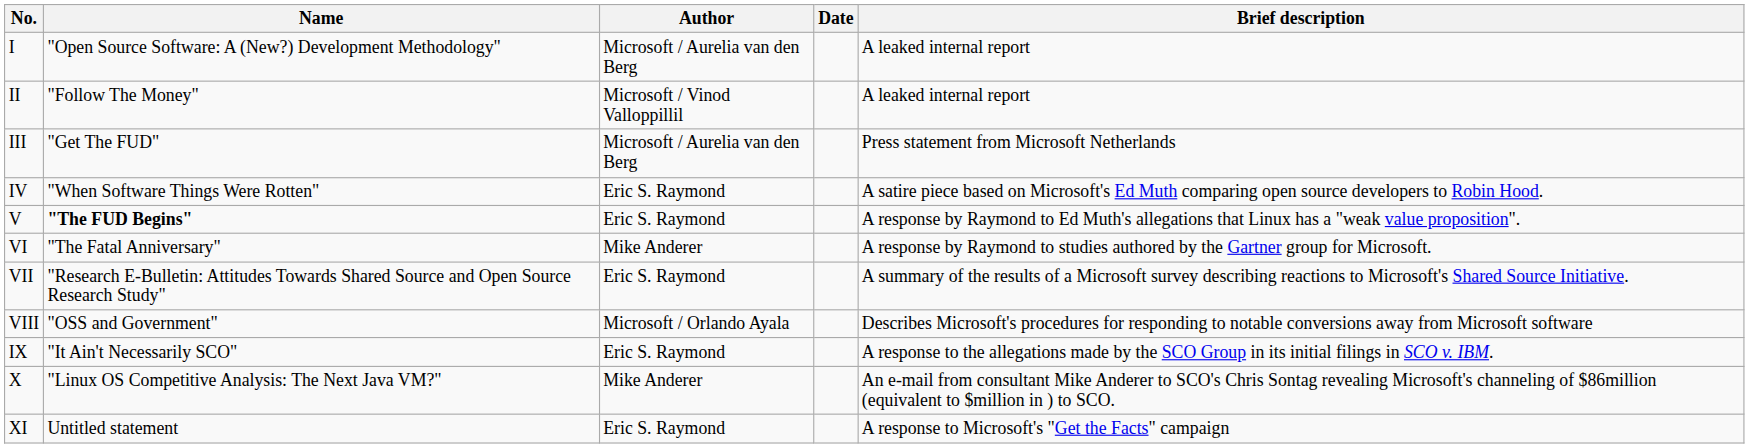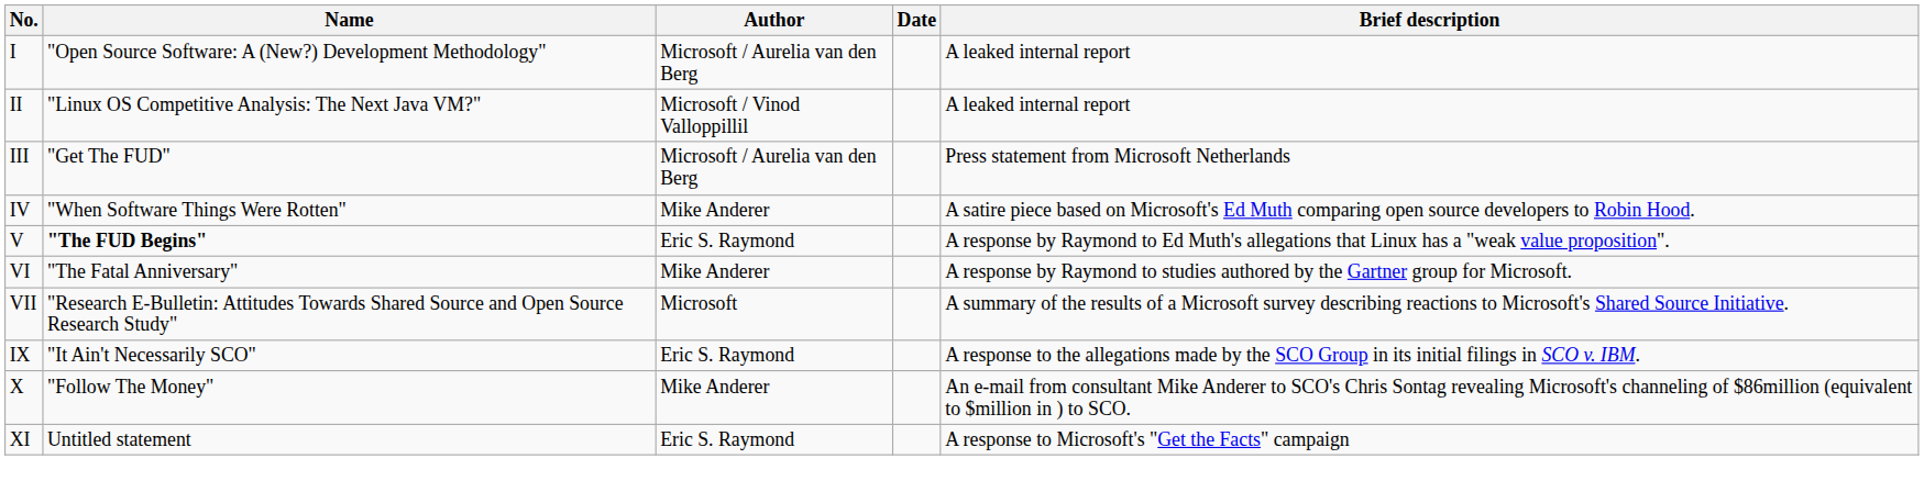II | Name: "Follow The Money" -> "Linux OS Competitive Analysis: The Next Java VM?"
IV | Author: Eric S. Raymond -> Mike Anderer
VII | Author: Eric S. Raymond -> Microsoft
- row: VIII | "OSS and Government" | Microsoft / Orlando Ayala | Describes Microsoft's procedures for responding to notable conversions away from Microsoft software
X | Name: "Linux OS Competitive Analysis: The Next Java VM?" -> "Follow The Money"
